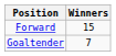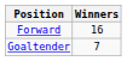Forward | Winners: 15 -> 16
